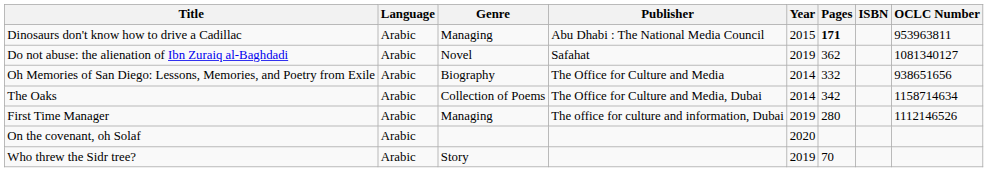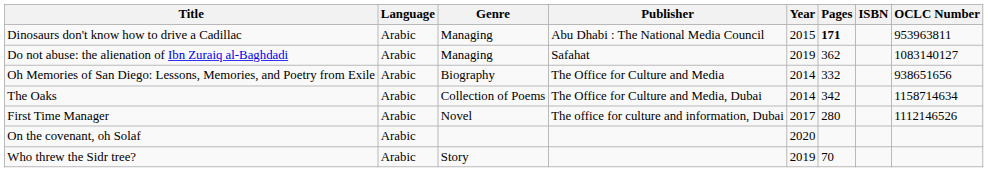Do not abuse: the alienation of Ibn Zuraiq al-Baghdadi | Genre: Novel -> Managing
Do not abuse: the alienation of Ibn Zuraiq al-Baghdadi | OCLC Number: 1081340127 -> 1083140127
First Time Manager | Genre: Managing -> Novel
First Time Manager | Year: 2019 -> 2017
